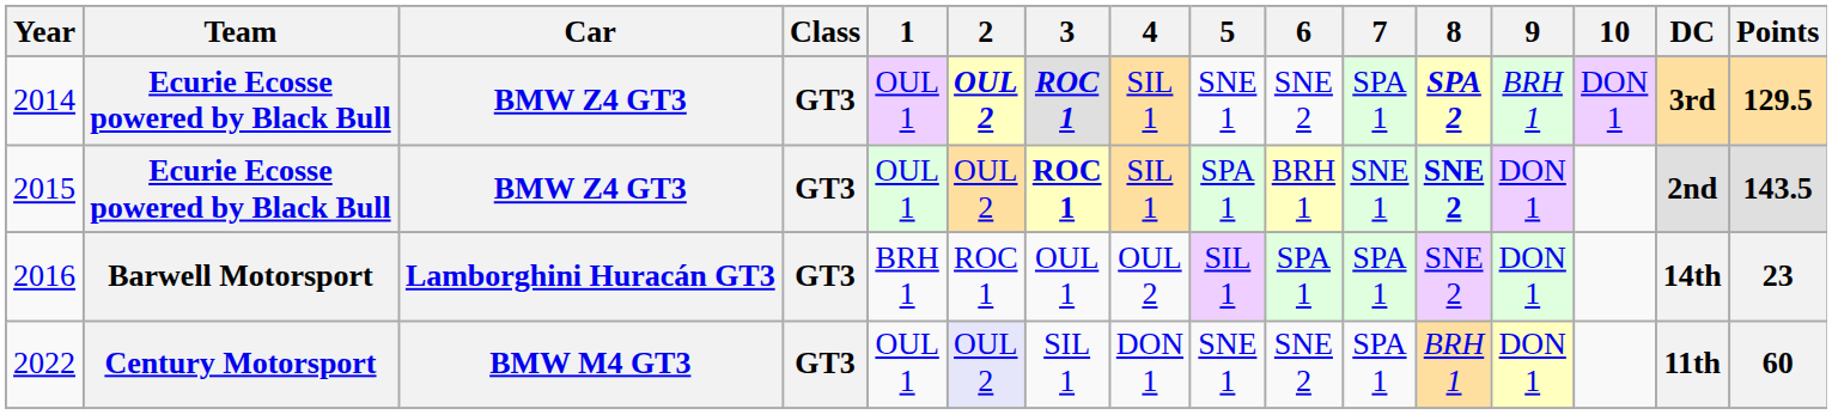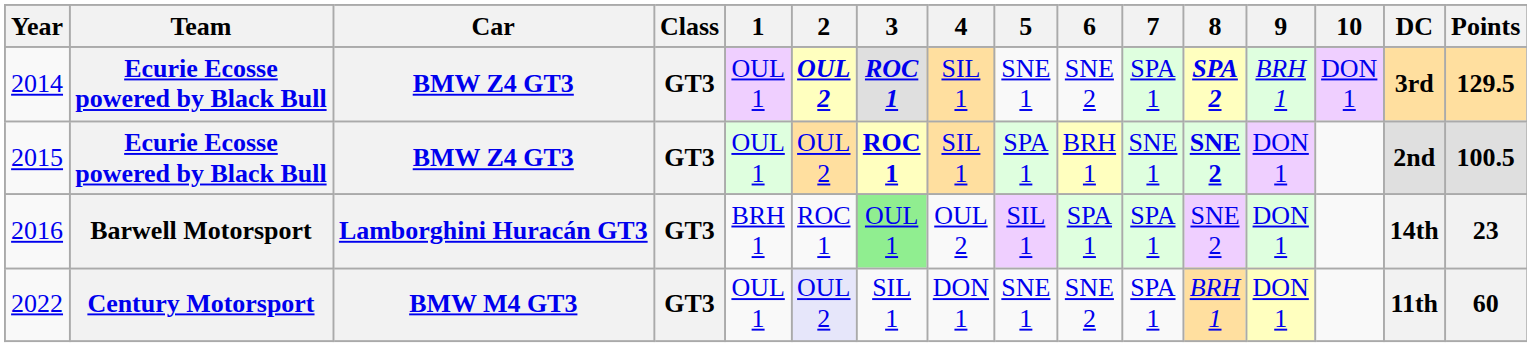2015 | Points: 143.5 -> 100.5
2016 | 3: no background -> lightgreen background
